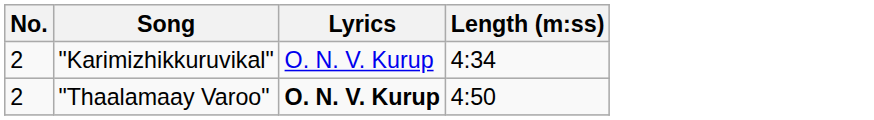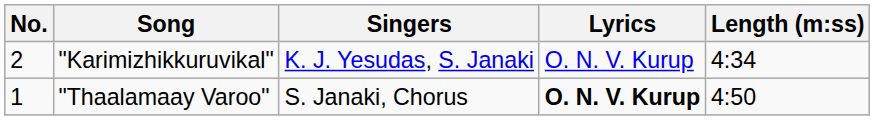+ column: Singers | K. J. Yesudas, S. Janaki | S. Janaki, Chorus
"Thaalamaay Varoo" | No.: 2 -> 1
